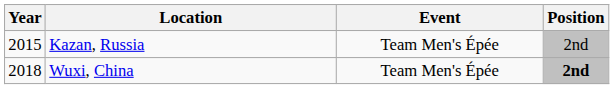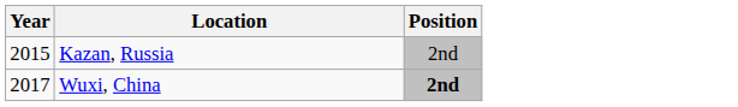- column: Event | Team Men's Épée | Team Men's Épée
Wuxi, China | Year: 2018 -> 2017
